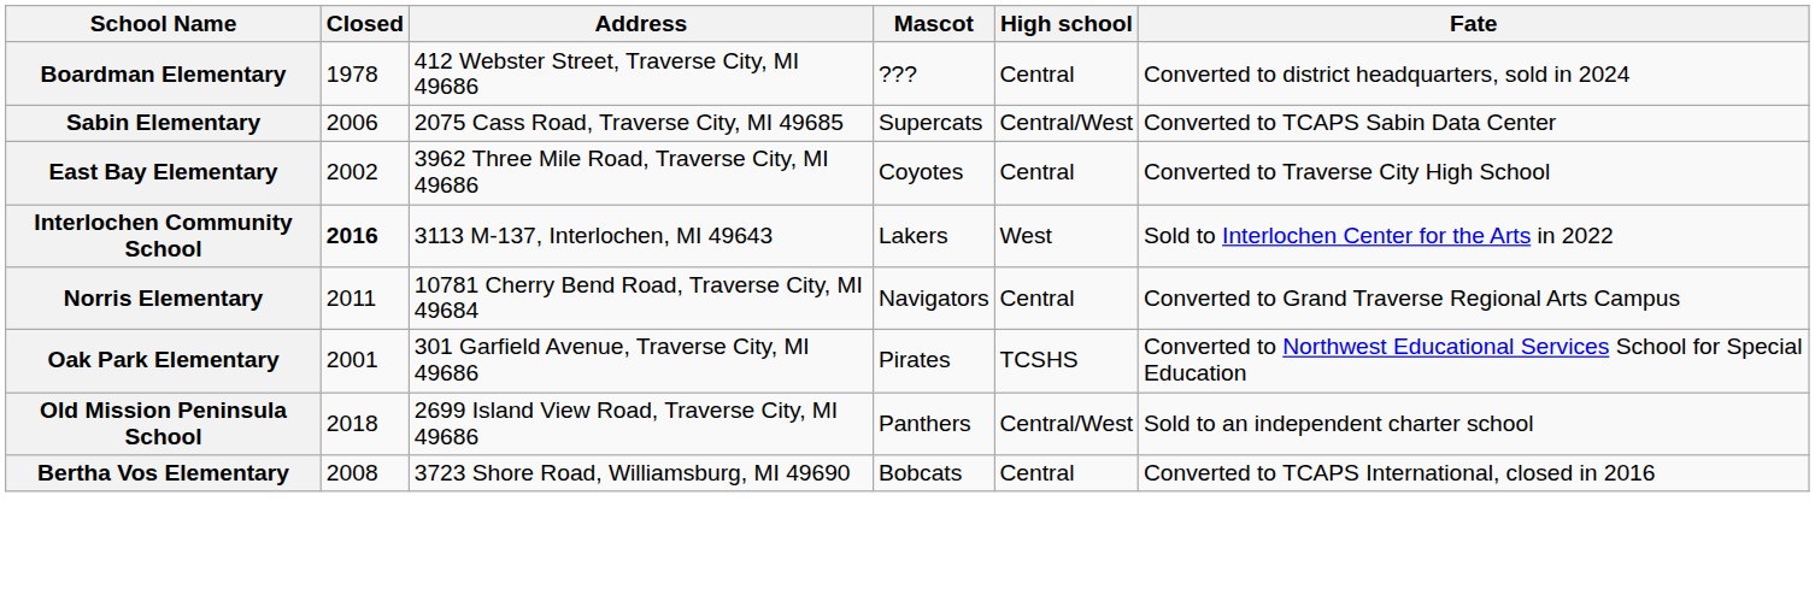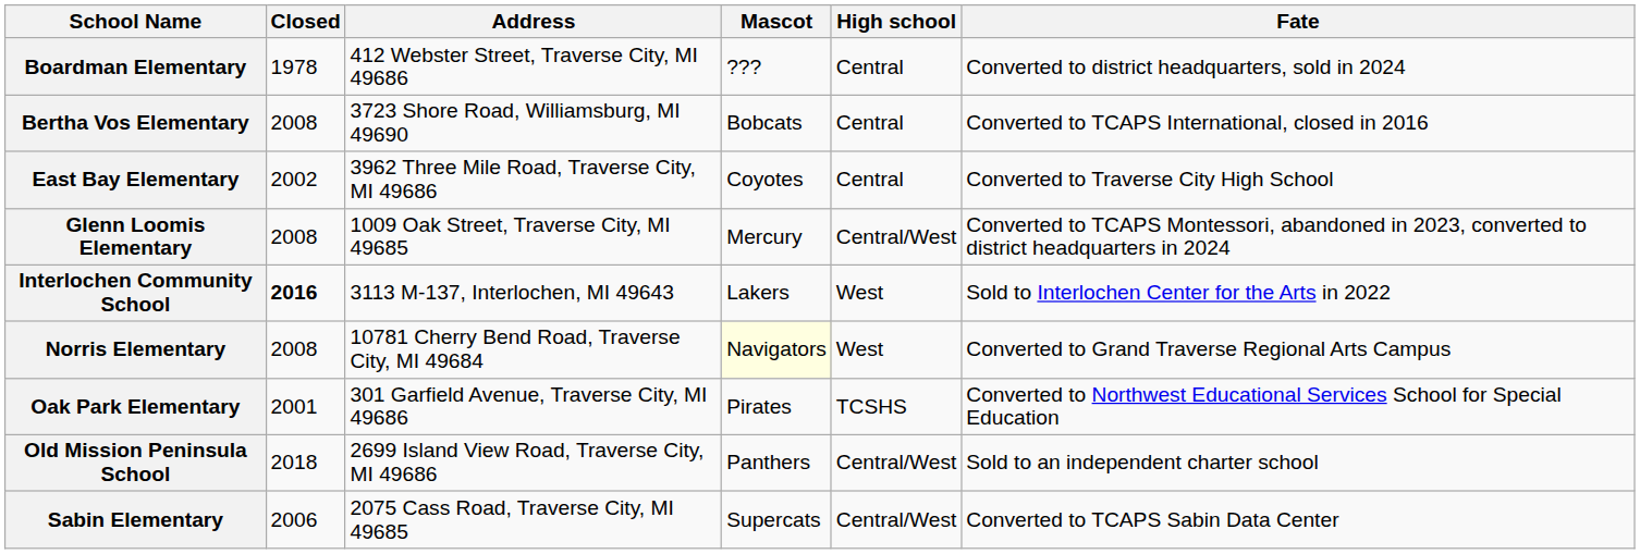rows swapped: Bertha Vos Elementary <-> Sabin Elementary
+ row: Glenn Loomis Elementary | 2008 | 1009 Oak Street, Traverse City, MI 49685 | Mercury | Central/West | Converted to TCAPS Montessori, abandoned in 2023, converted to district headquarters in 2024
Norris Elementary | Closed: 2011 -> 2008
Norris Elementary | Mascot: no background -> lightyellow background
Norris Elementary | High school: Central -> West
